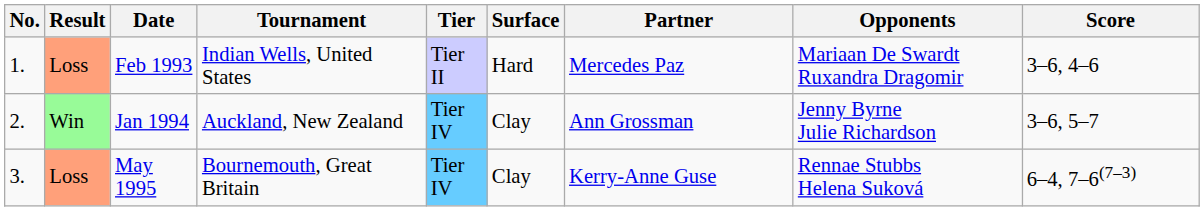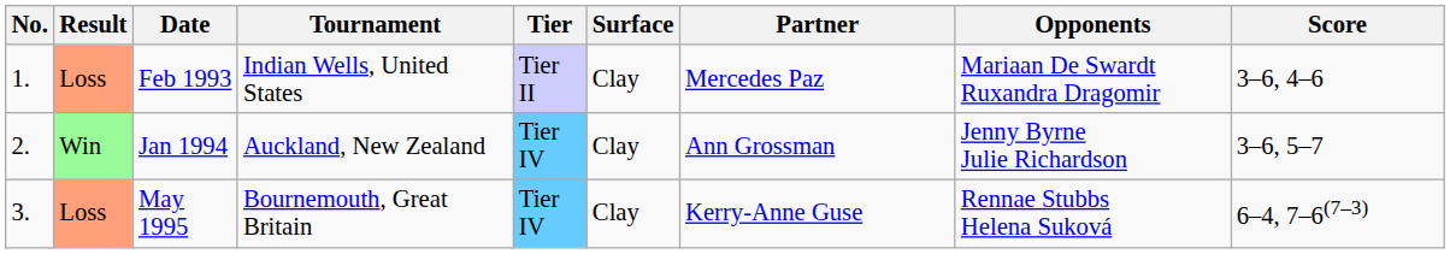Feb 1993 | Surface: Hard -> Clay
